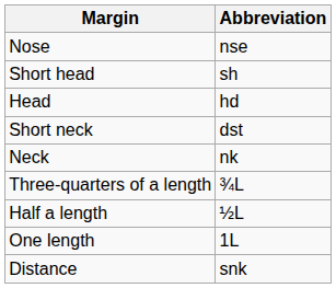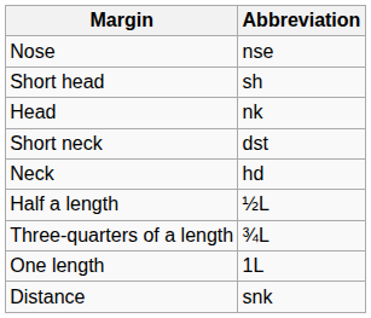Head | Abbreviation: hd -> nk
Neck | Abbreviation: nk -> hd
rows swapped: Half a length <-> Three-quarters of a length
